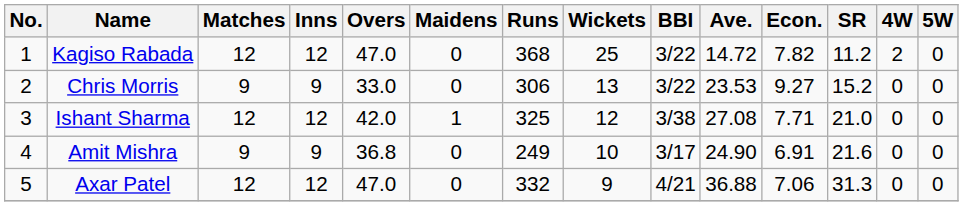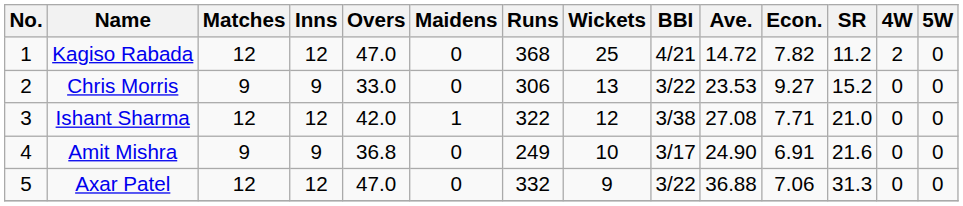Kagiso Rabada | BBI: 3/22 -> 4/21
Ishant Sharma | Runs: 325 -> 322
Axar Patel | BBI: 4/21 -> 3/22
